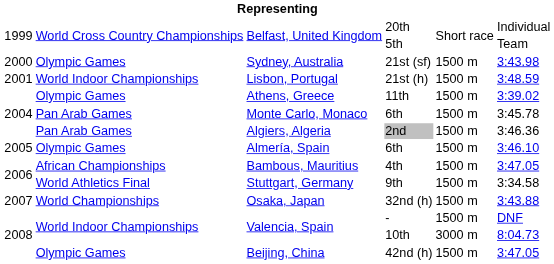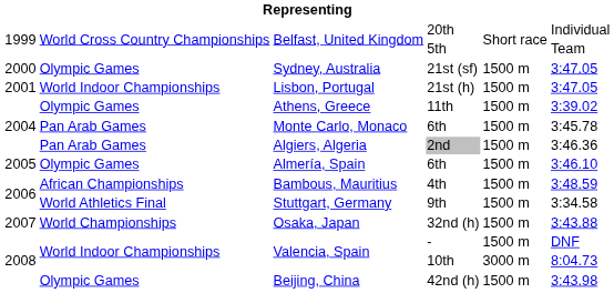21st (sf) | column 6: 3:43.98 -> 3:47.05
21st (h) | column 6: 3:48.59 -> 3:47.05
4th | column 6: 3:47.05 -> 3:48.59
42nd (h) | column 6: 3:47.05 -> 3:43.98
